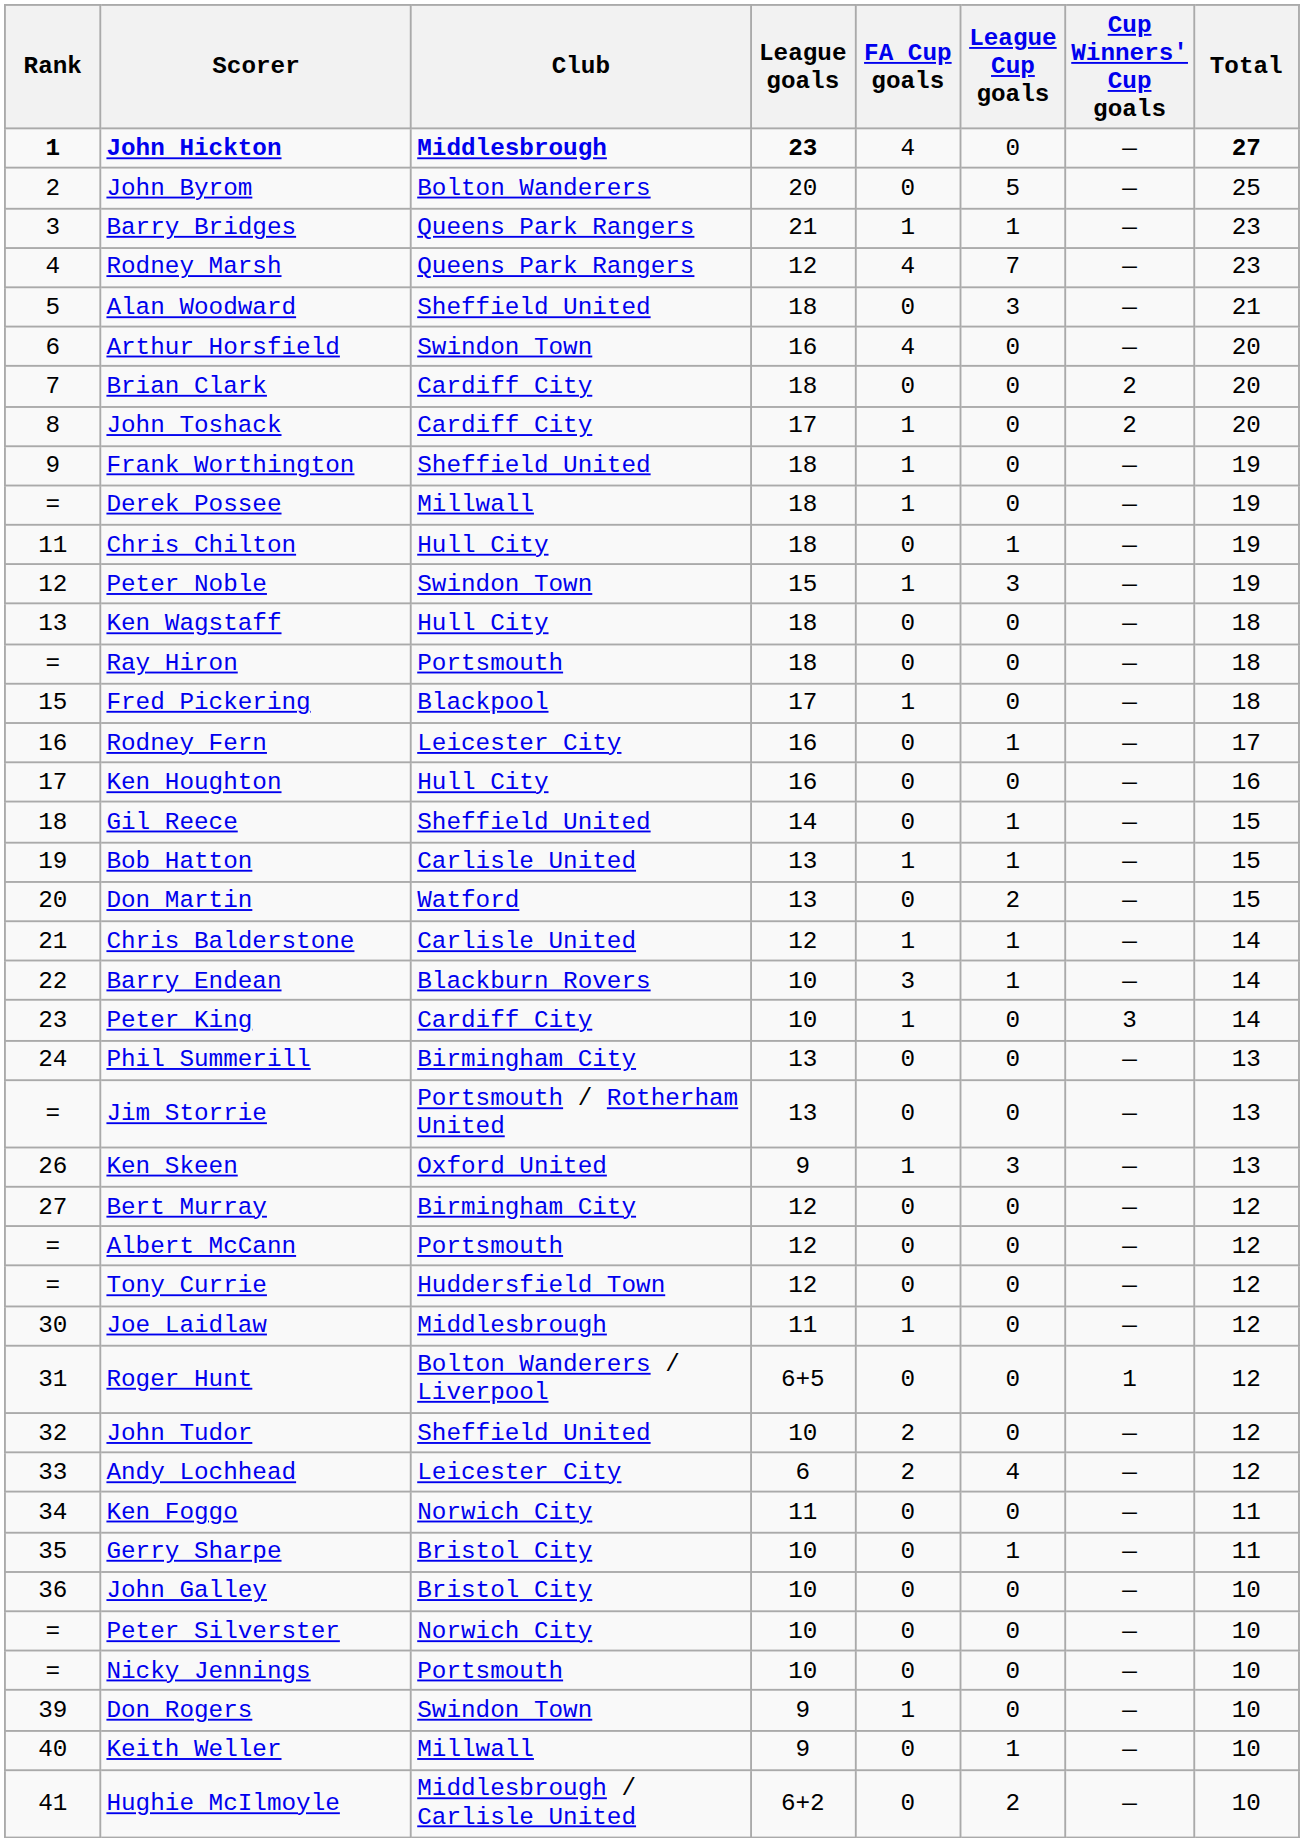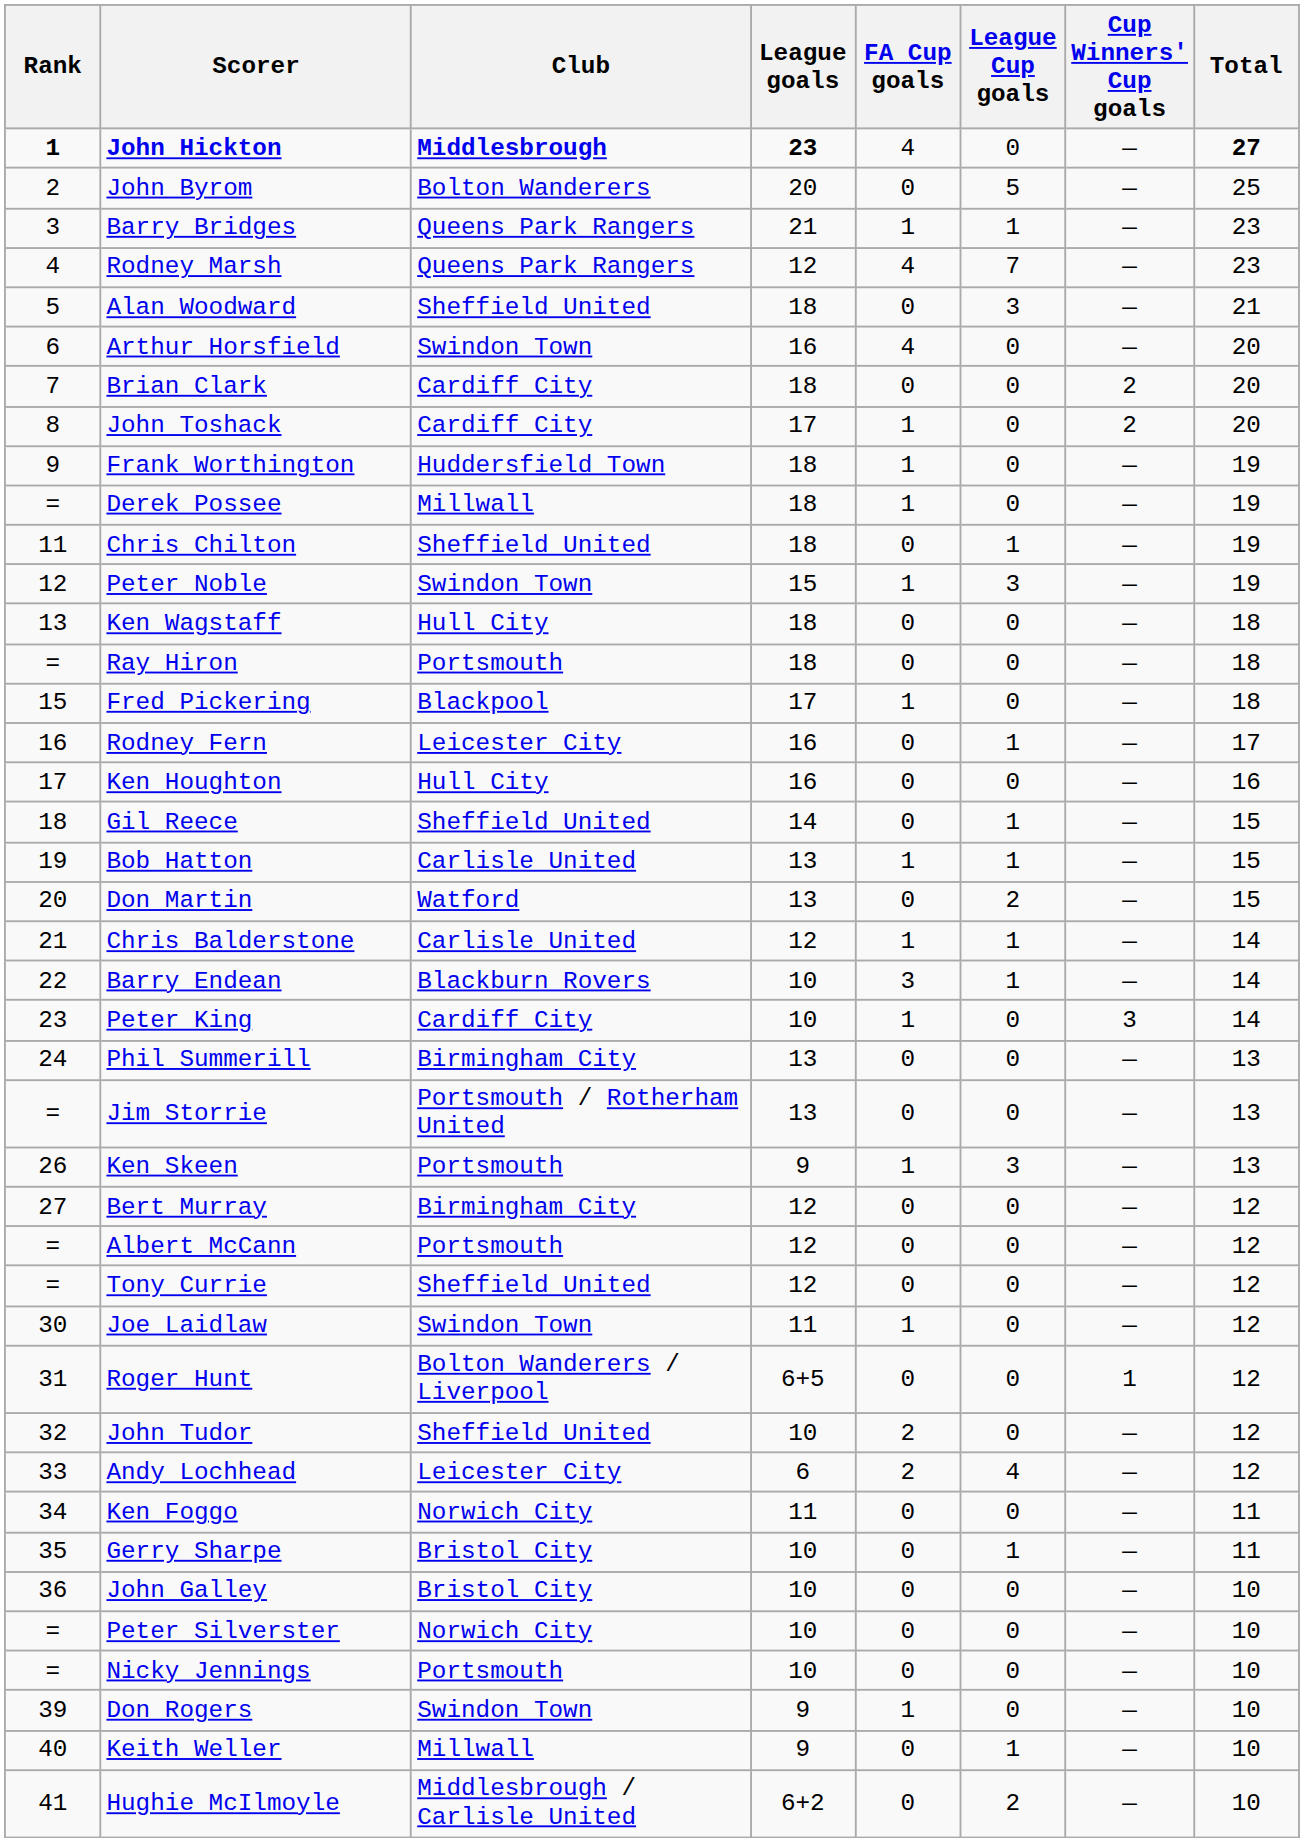Frank Worthington | Club: Sheffield United -> Huddersfield Town
Chris Chilton | Club: Hull City -> Sheffield United
Ken Skeen | Club: Oxford United -> Portsmouth
Tony Currie | Club: Huddersfield Town -> Sheffield United
Joe Laidlaw | Club: Middlesbrough -> Swindon Town
